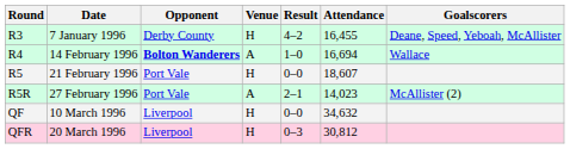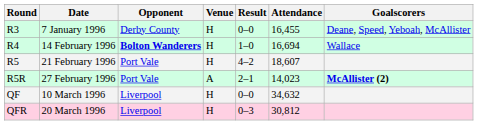R3 | Result: 4–2 -> 0–0
R4 | Venue: A -> H
R5 | Result: 0–0 -> 4–2
R5R | Goalscorers: normal -> bold
